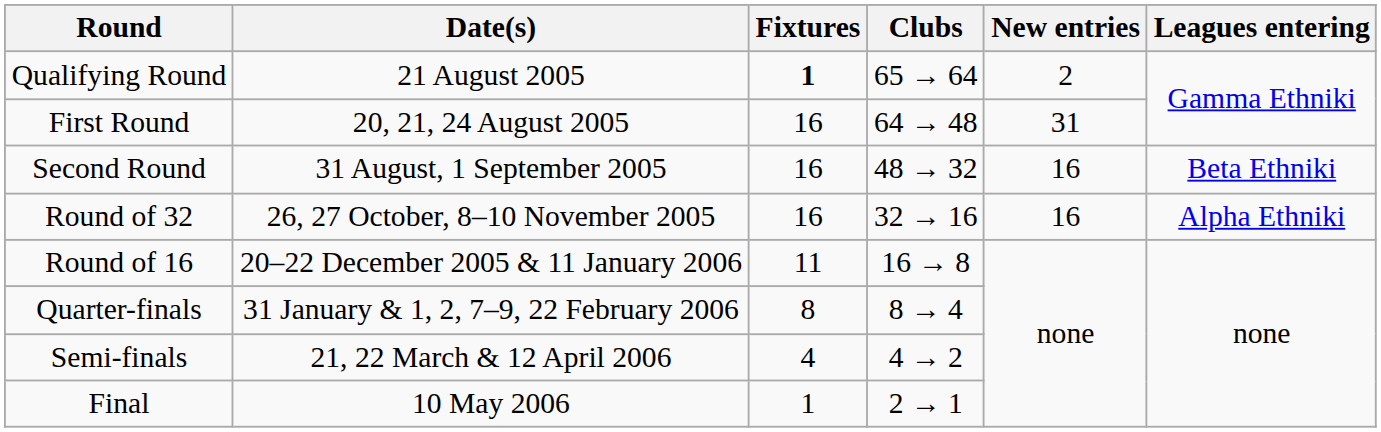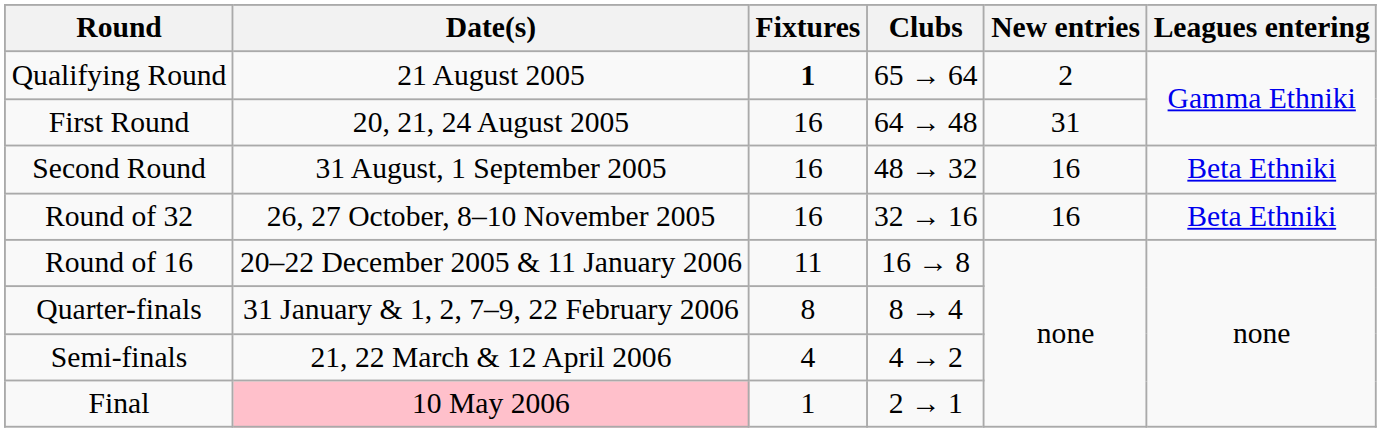Round of 32 | Leagues entering: Alpha Ethniki -> Beta Ethniki
Final | Date(s): no background -> pink background
